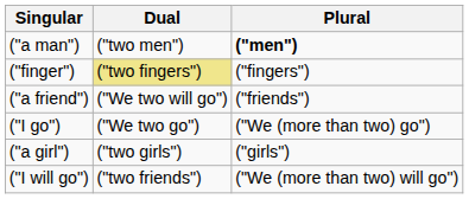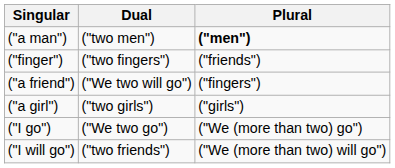("finger") | Dual: khaki background -> no background
("finger") | Plural: ("fingers") -> ("friends")
("a friend") | Plural: ("friends") -> ("fingers")
rows swapped: ("a girl") <-> ("I go")
